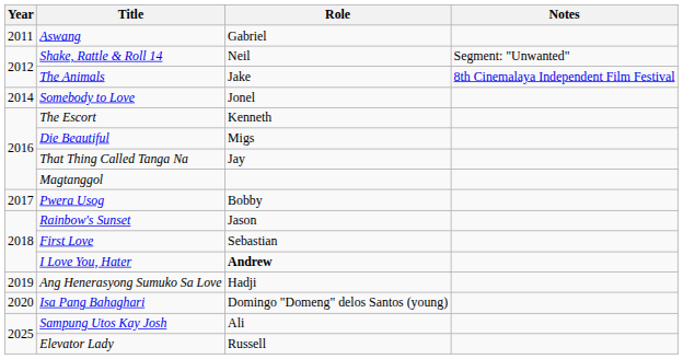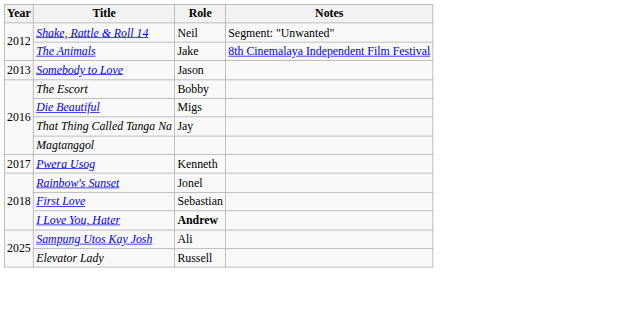- row: 2011 | Aswang | Gabriel
Somebody to Love | Year: 2014 -> 2013
Somebody to Love | Role: Jonel -> Jason
The Escort | Role: Kenneth -> Bobby
Pwera Usog | Role: Bobby -> Kenneth
Rainbow's Sunset | Role: Jason -> Jonel
- row: 2019 | Ang Henerasyong Sumuko Sa Love | Hadji
- row: 2020 | Isa Pang Bahaghari | Domingo "Domeng" delos Santos (young)
